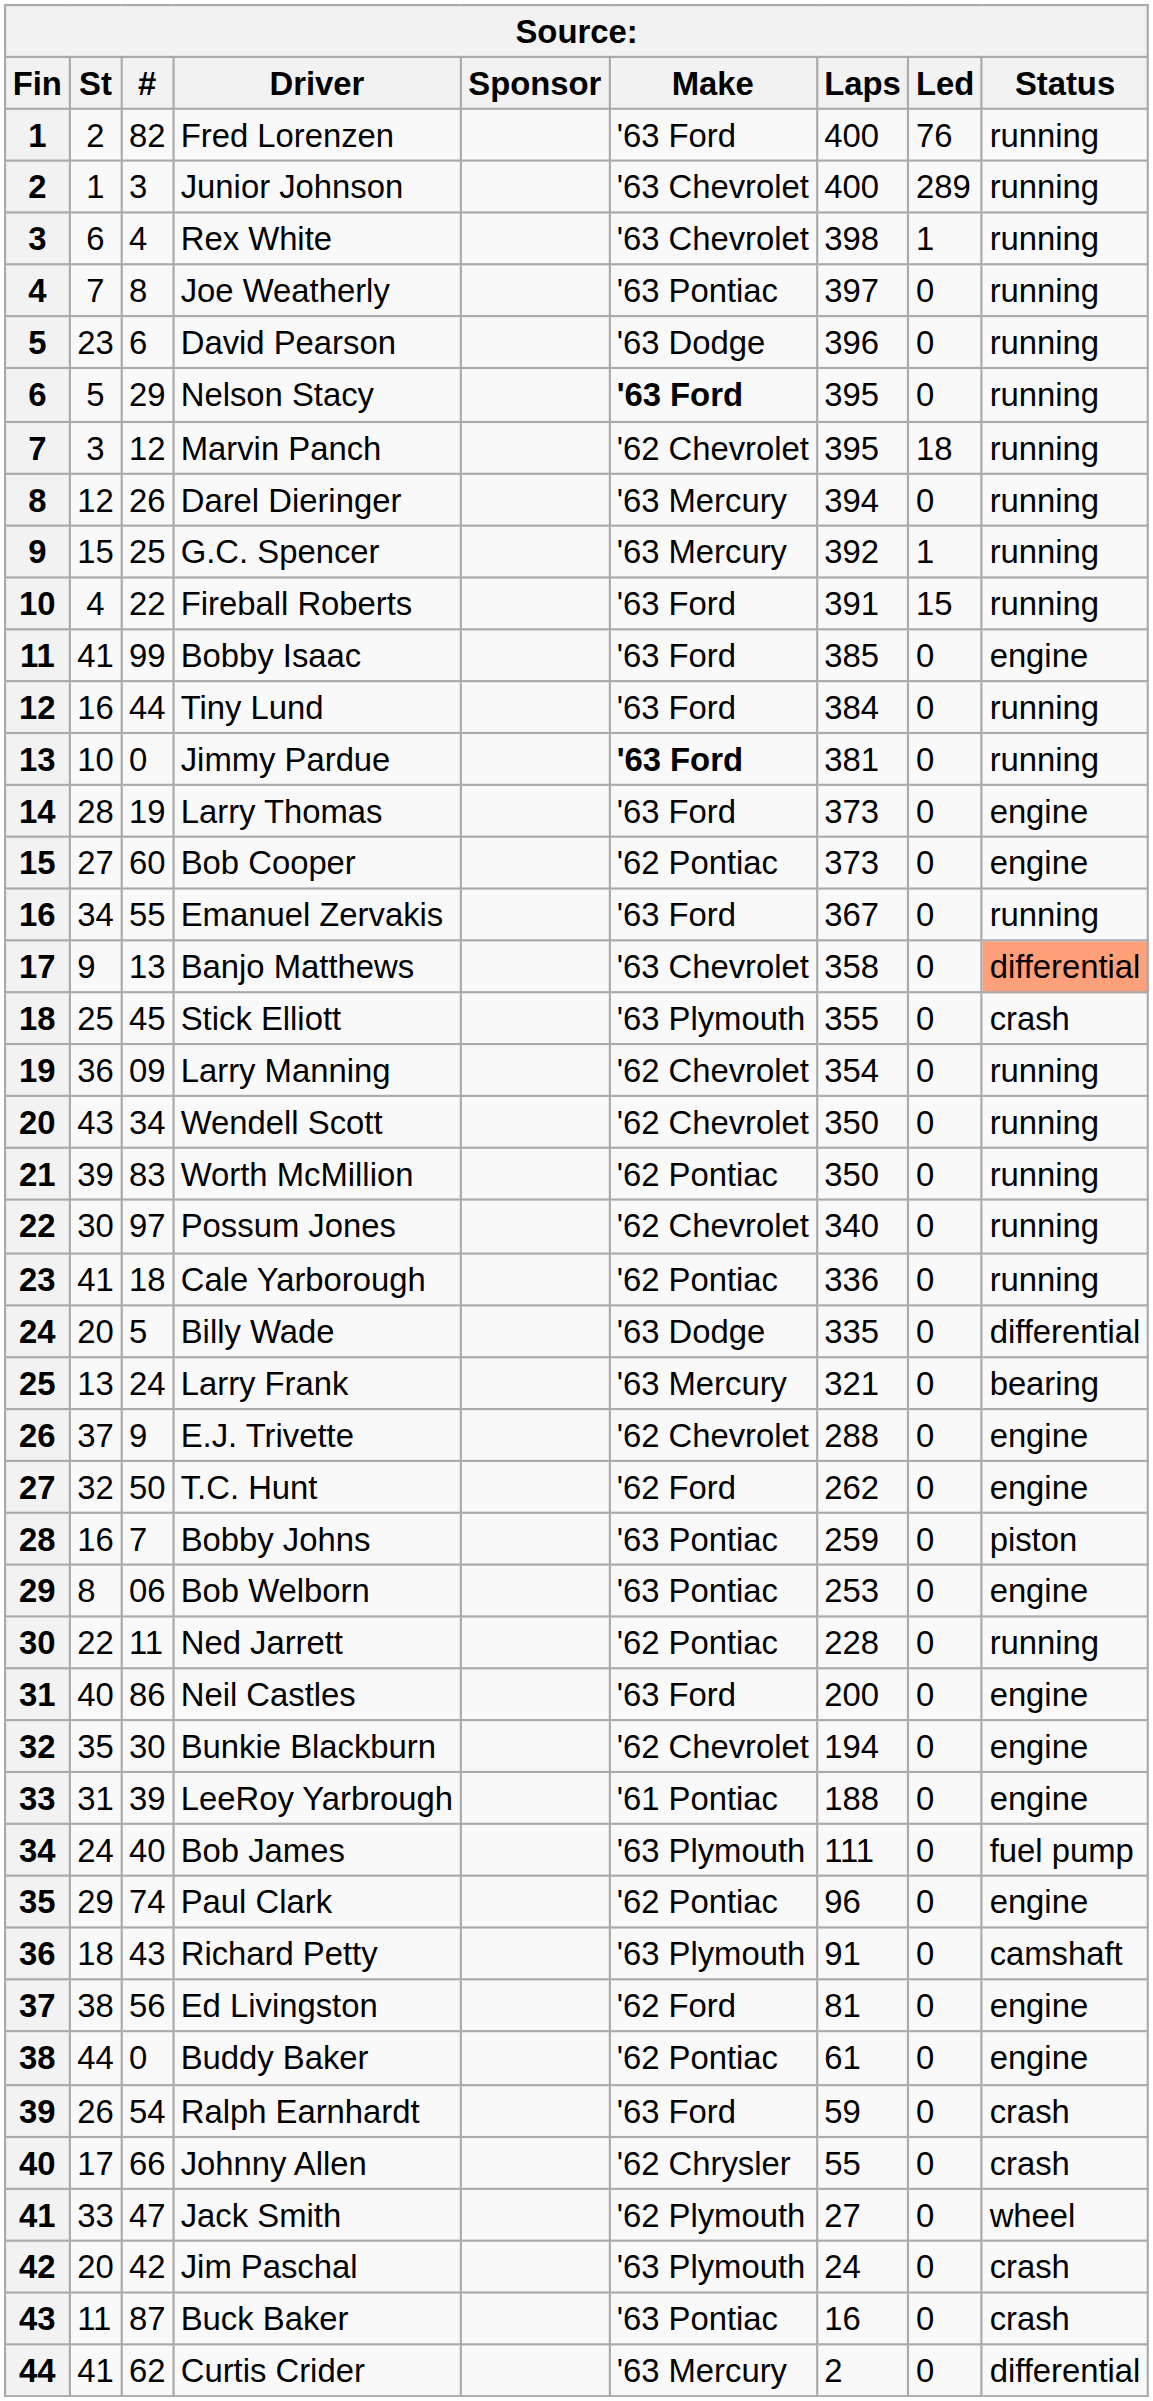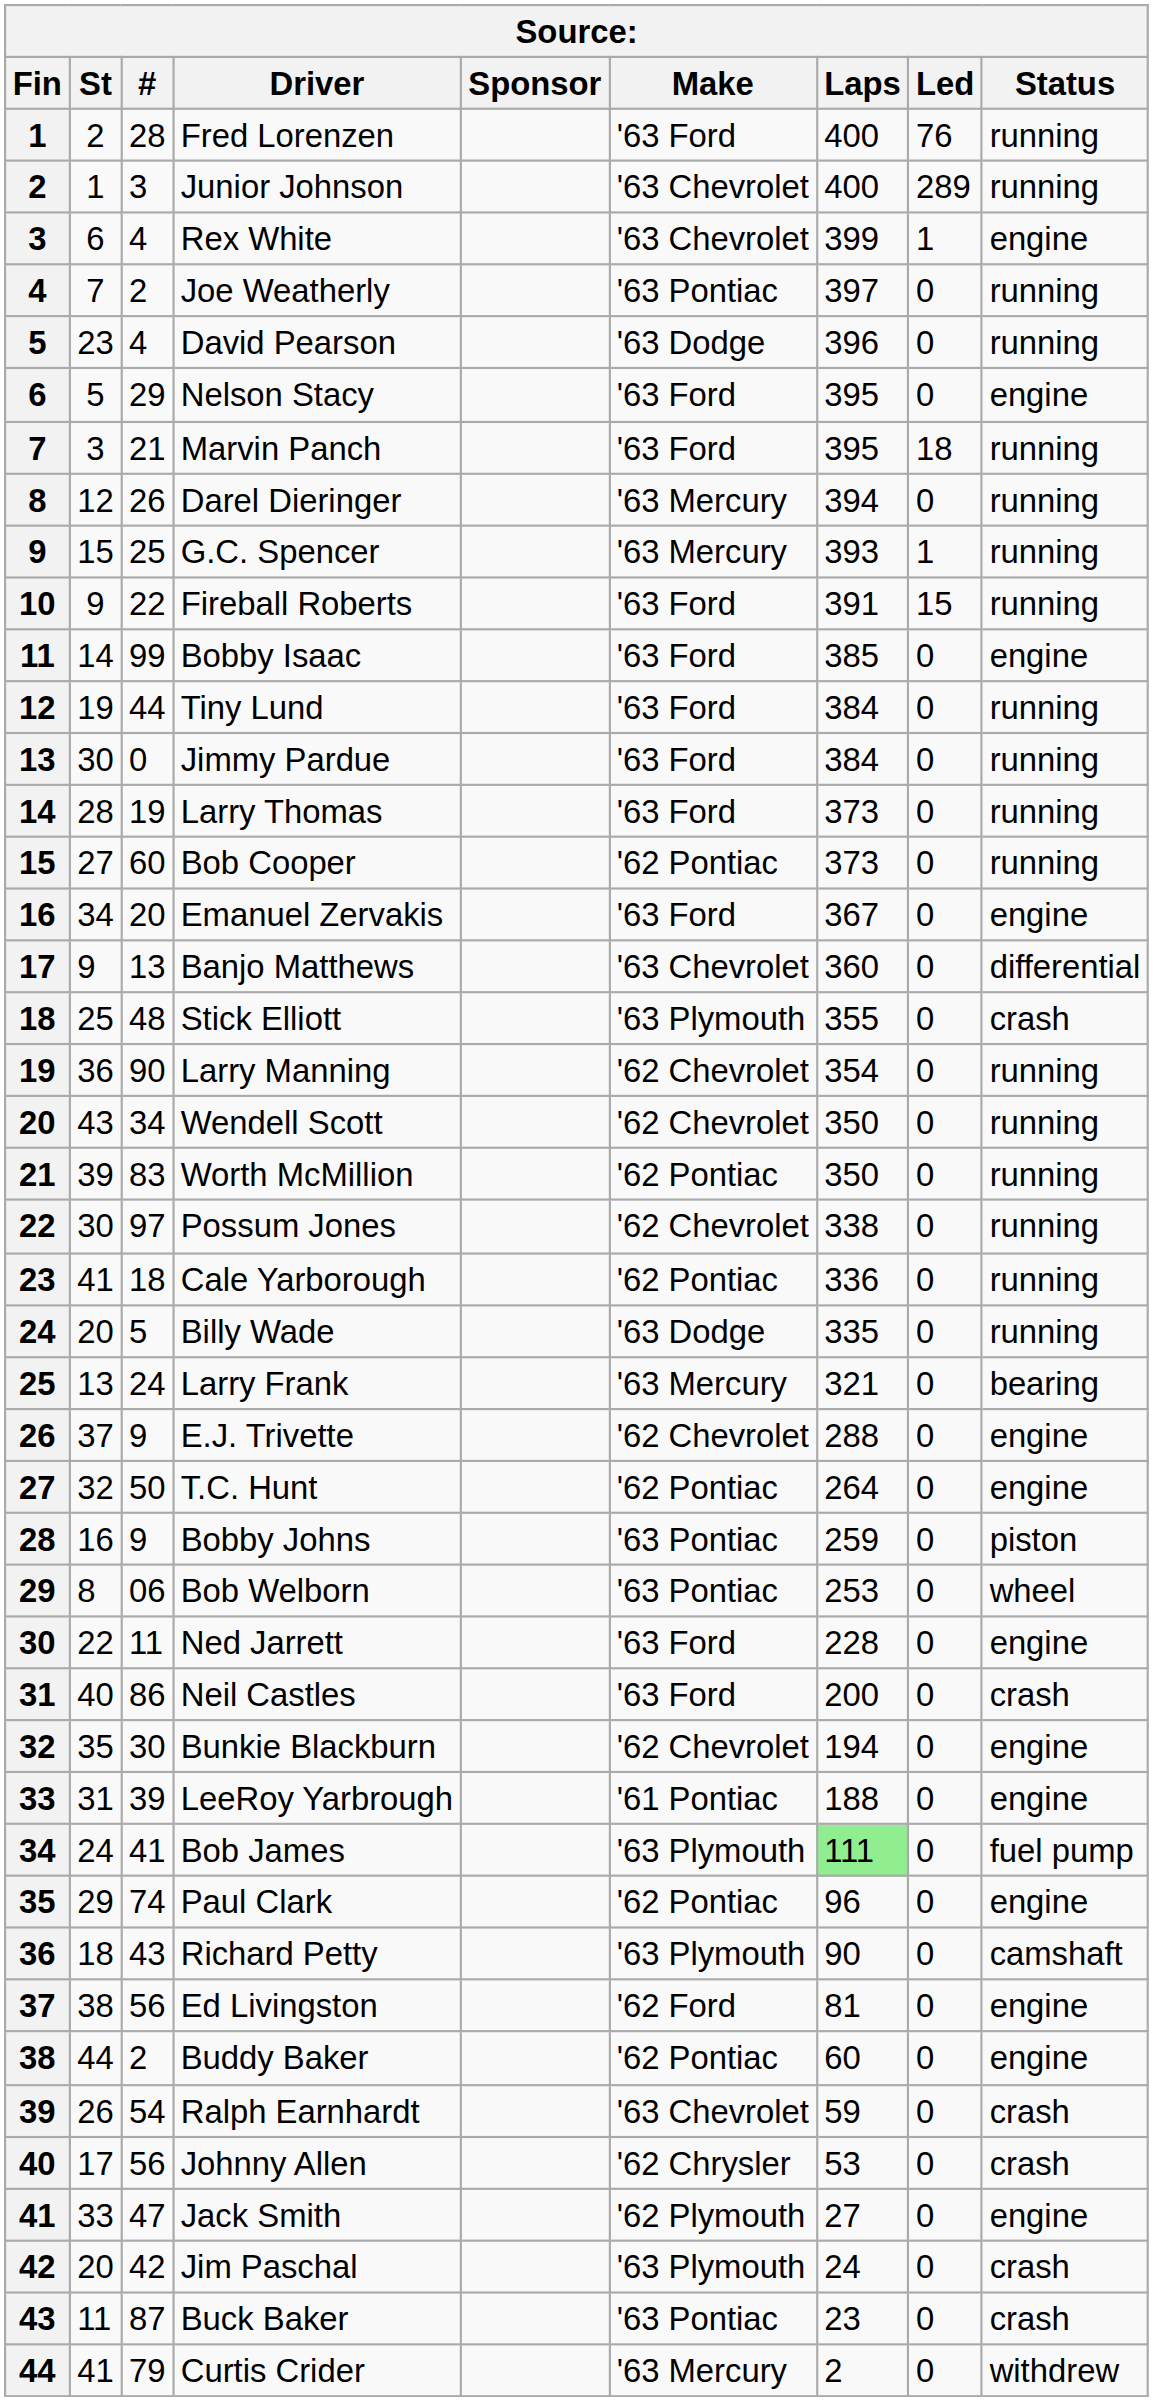Fred Lorenzen | #: 82 -> 28
Rex White | Laps: 398 -> 399
Rex White | Status: running -> engine
Joe Weatherly | #: 8 -> 2
David Pearson | #: 6 -> 4
Nelson Stacy | Make: bold -> normal
Nelson Stacy | Status: running -> engine
Marvin Panch | #: 12 -> 21
Marvin Panch | Make: '62 Chevrolet -> '63 Ford
G.C. Spencer | Laps: 392 -> 393
Fireball Roberts | St: 4 -> 9
Bobby Isaac | St: 41 -> 14
Tiny Lund | St: 16 -> 19
Jimmy Pardue | St: 10 -> 30
Jimmy Pardue | Make: bold -> normal
Jimmy Pardue | Laps: 381 -> 384
Larry Thomas | Status: engine -> running
Bob Cooper | Status: engine -> running
Emanuel Zervakis | #: 55 -> 20
Emanuel Zervakis | Status: running -> engine
Banjo Matthews | Laps: 358 -> 360
Banjo Matthews | Status: lightsalmon background -> no background
Stick Elliott | #: 45 -> 48
Larry Manning | #: 09 -> 90
Possum Jones | Laps: 340 -> 338
Billy Wade | Status: differential -> running
T.C. Hunt | Make: '62 Ford -> '62 Pontiac
T.C. Hunt | Laps: 262 -> 264
Bobby Johns | #: 7 -> 9
Bob Welborn | Status: engine -> wheel
Ned Jarrett | Make: '62 Pontiac -> '63 Ford
Ned Jarrett | Status: running -> engine
Neil Castles | Status: engine -> crash
Bob James | #: 40 -> 41
Bob James | Laps: no background -> lightgreen background
Richard Petty | Laps: 91 -> 90
Buddy Baker | #: 0 -> 2
Buddy Baker | Laps: 61 -> 60
Ralph Earnhardt | Make: '63 Ford -> '63 Chevrolet
Johnny Allen | #: 66 -> 56
Johnny Allen | Laps: 55 -> 53
Jack Smith | Status: wheel -> engine
Buck Baker | Laps: 16 -> 23
Curtis Crider | #: 62 -> 79
Curtis Crider | Status: differential -> withdrew
